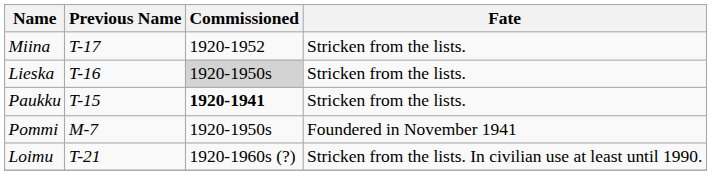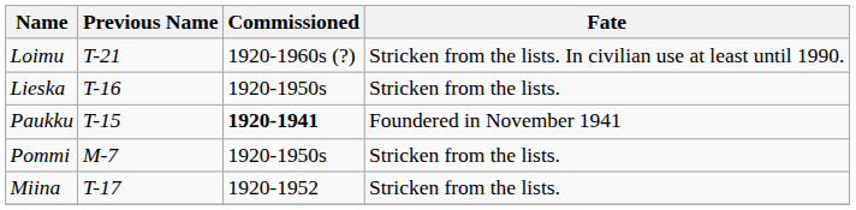rows swapped: Loimu <-> Miina
Lieska | Commissioned: lightgrey background -> no background
Paukku | Fate: Stricken from the lists. -> Foundered in November 1941
Pommi | Fate: Foundered in November 1941 -> Stricken from the lists.
